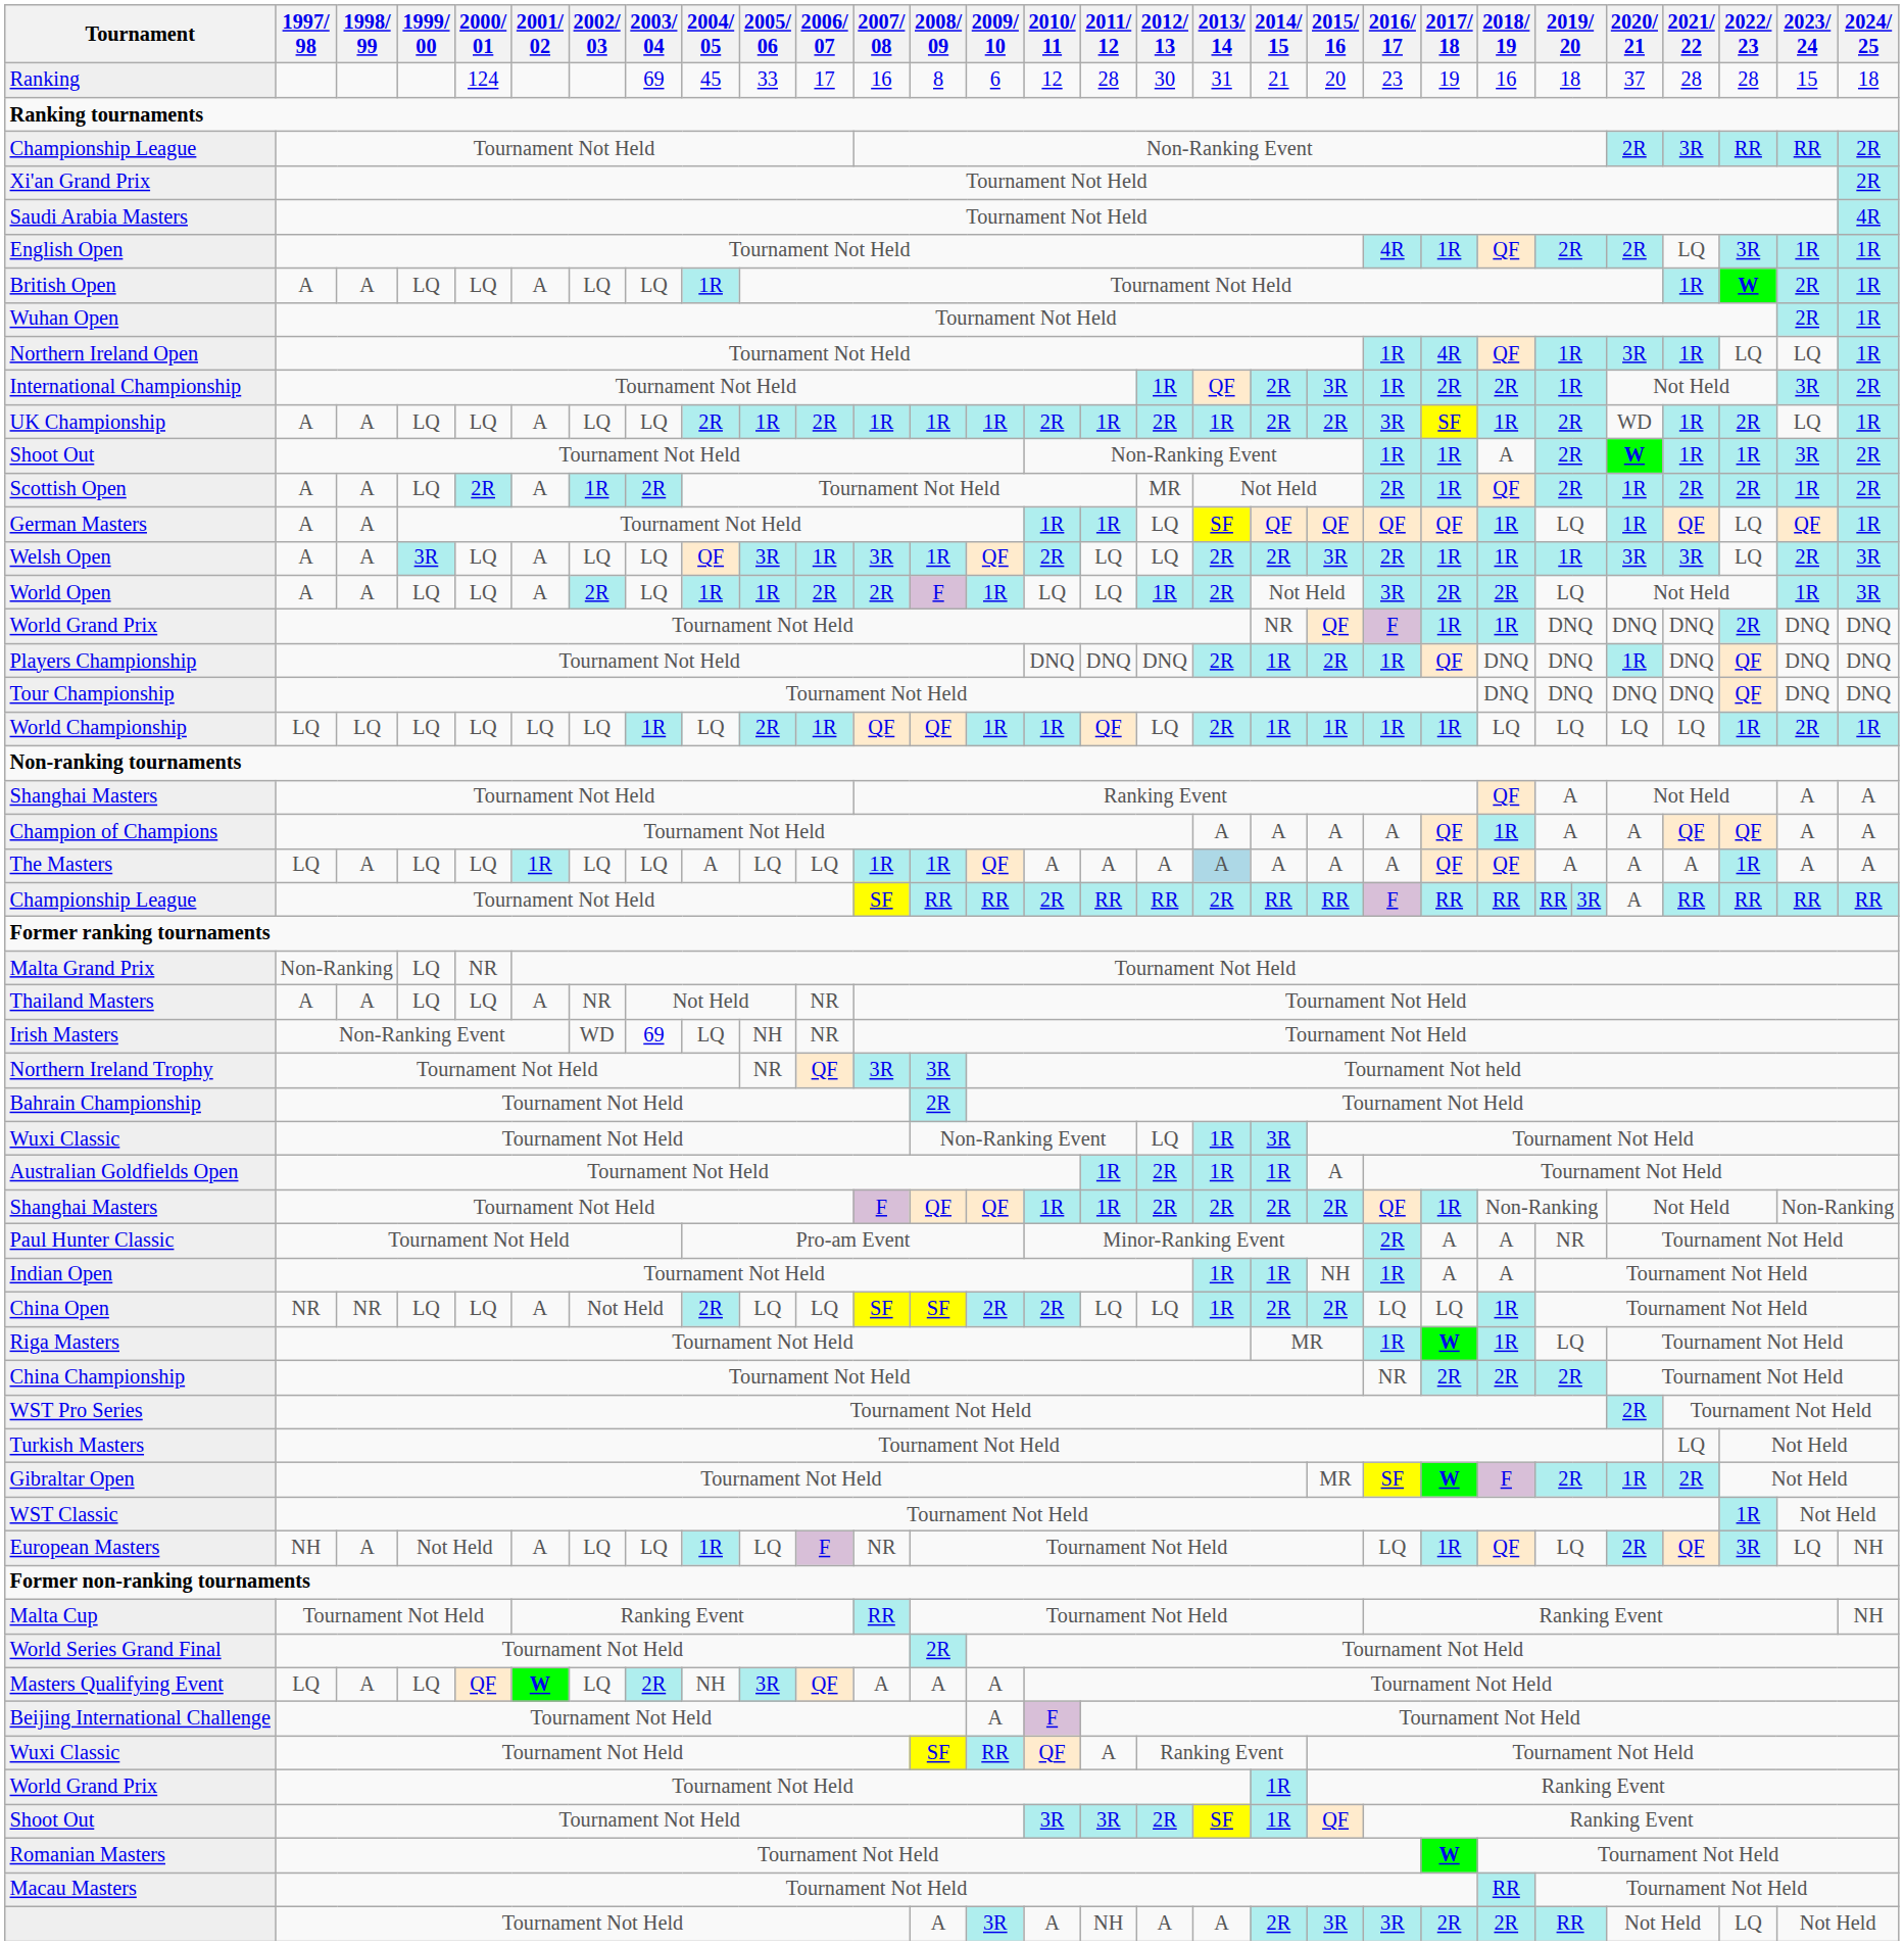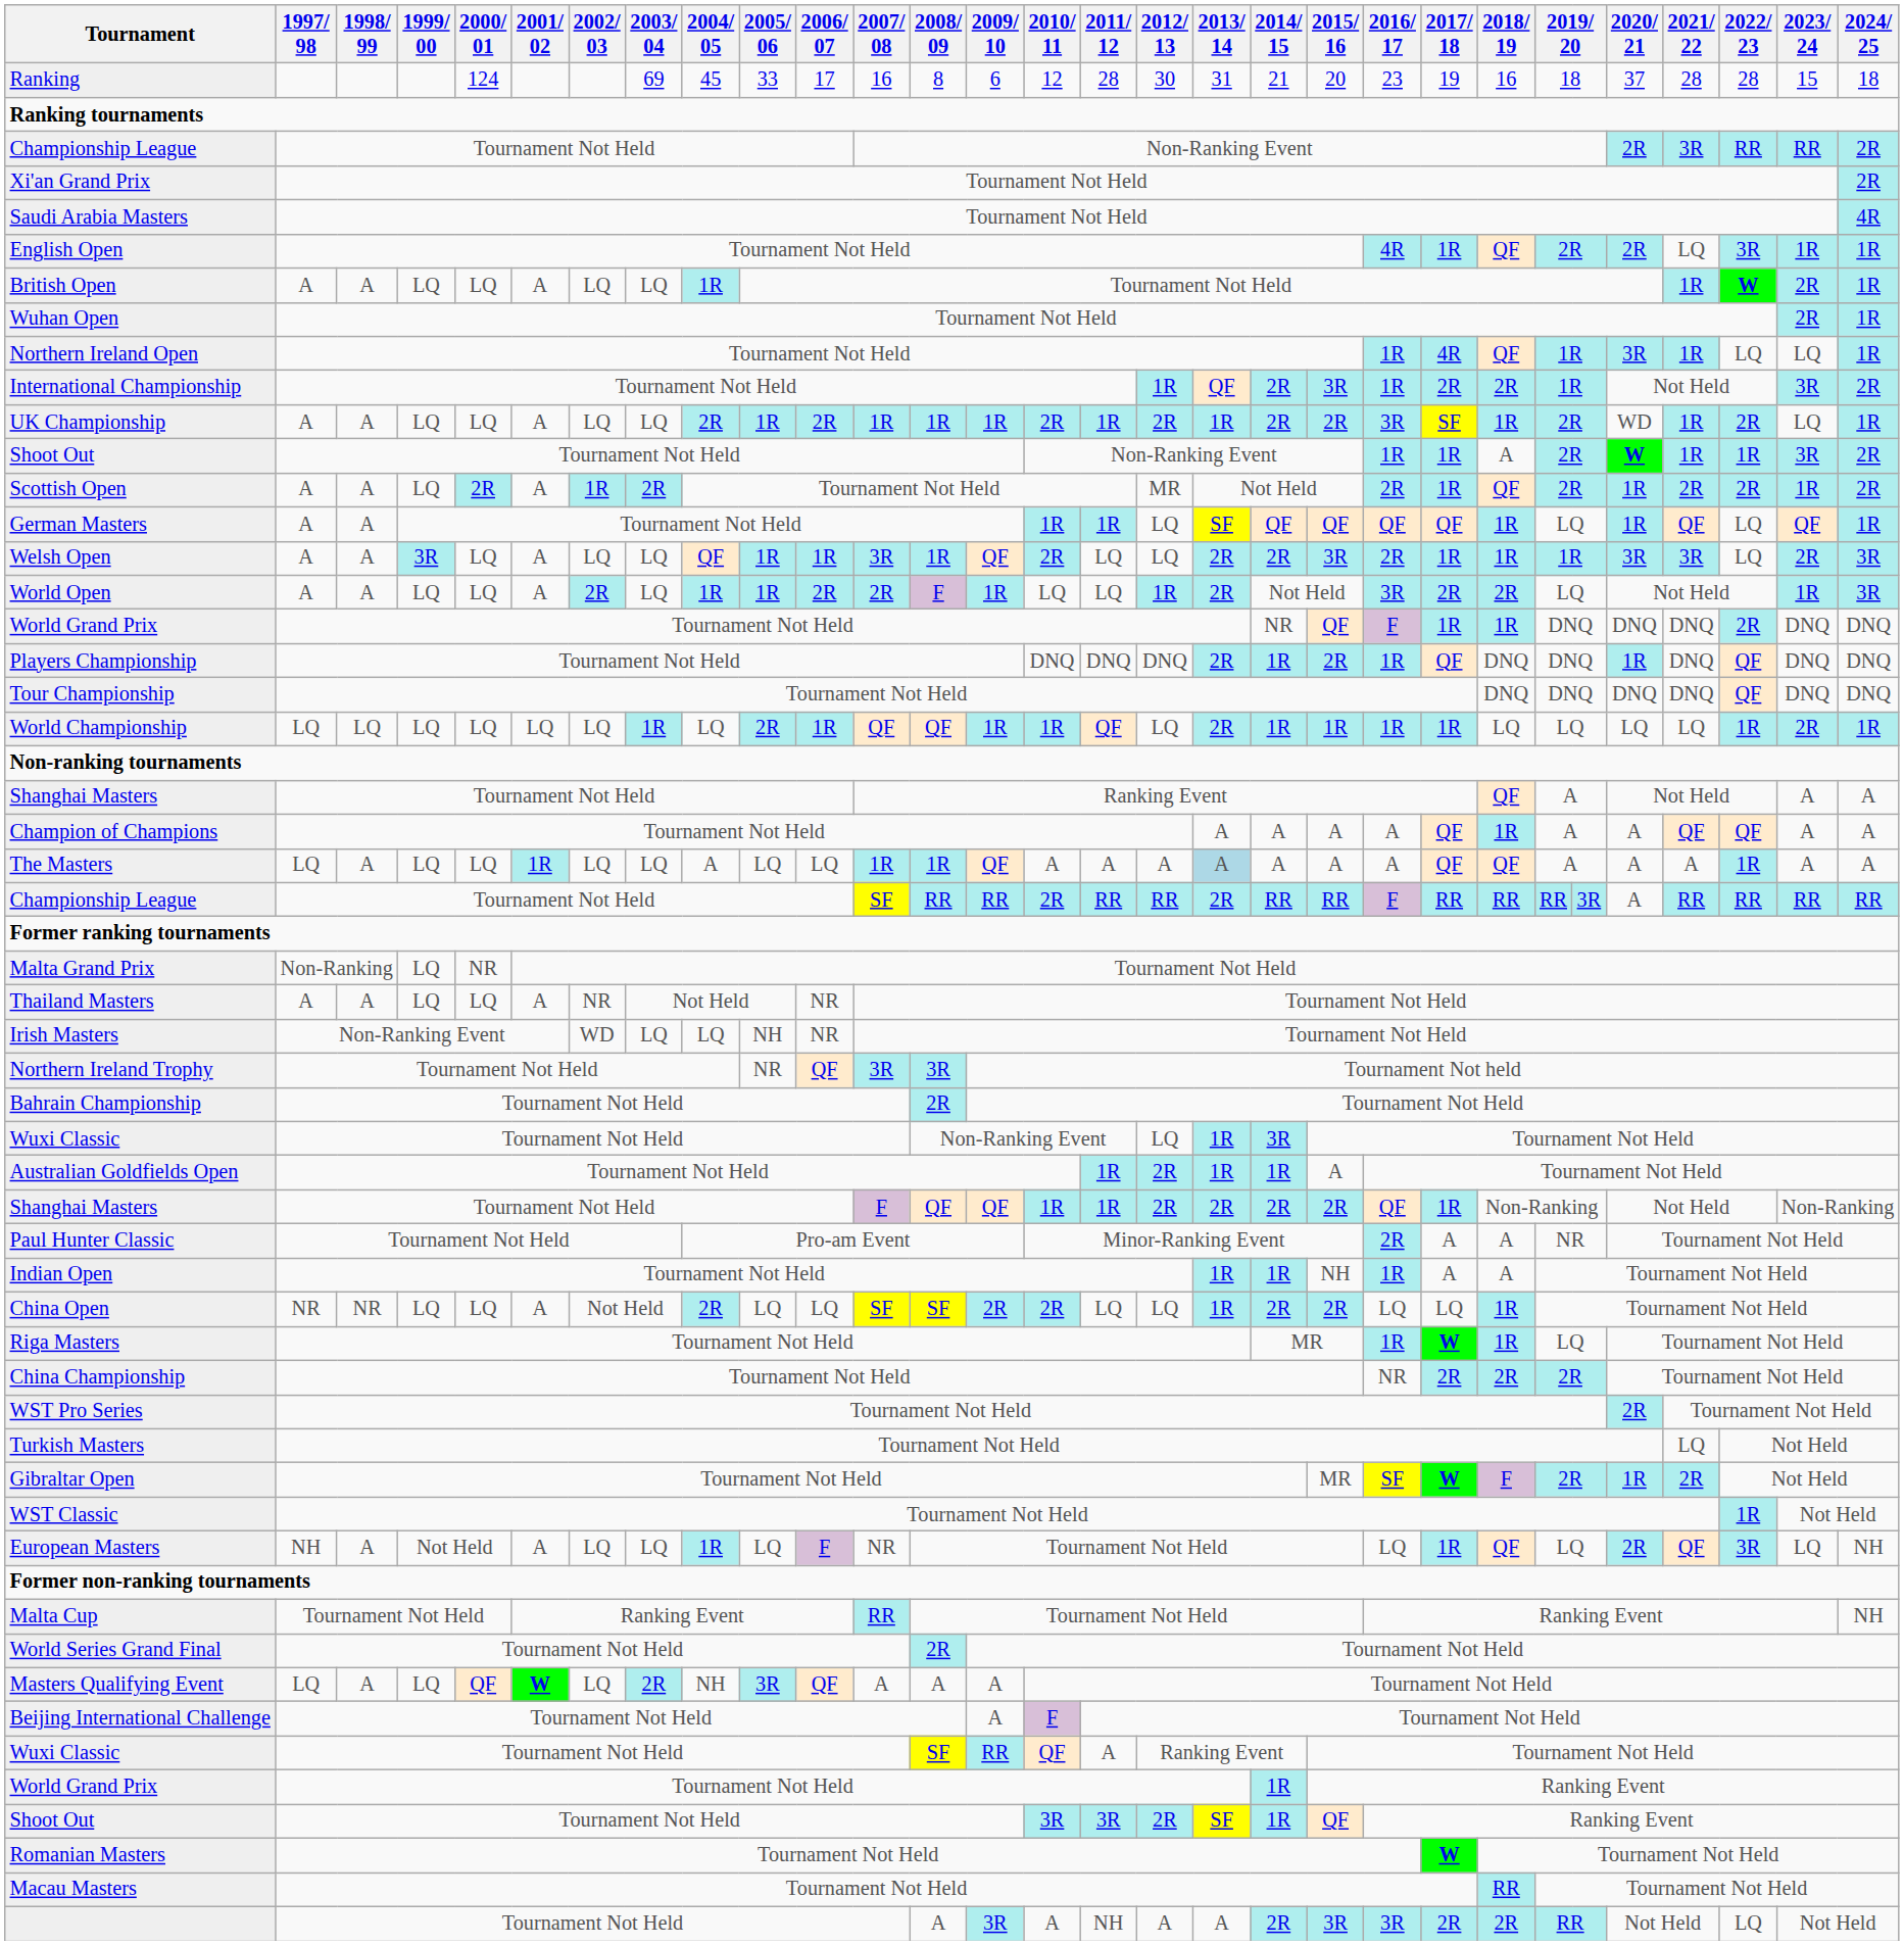Welsh Open | 2005/ 06: 3R -> 1R
Irish Masters | 2003/ 04: 69 -> LQ
